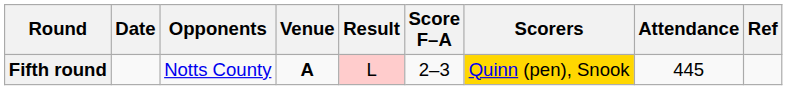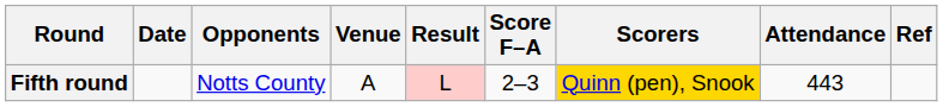Fifth round | Venue: bold -> normal
Fifth round | Attendance: 445 -> 443
